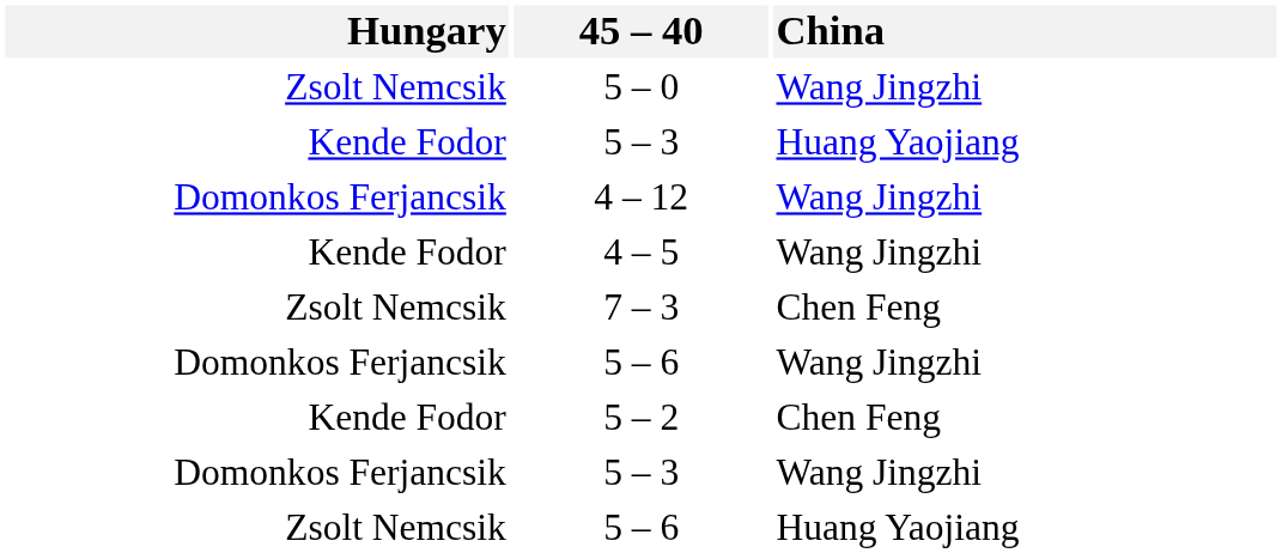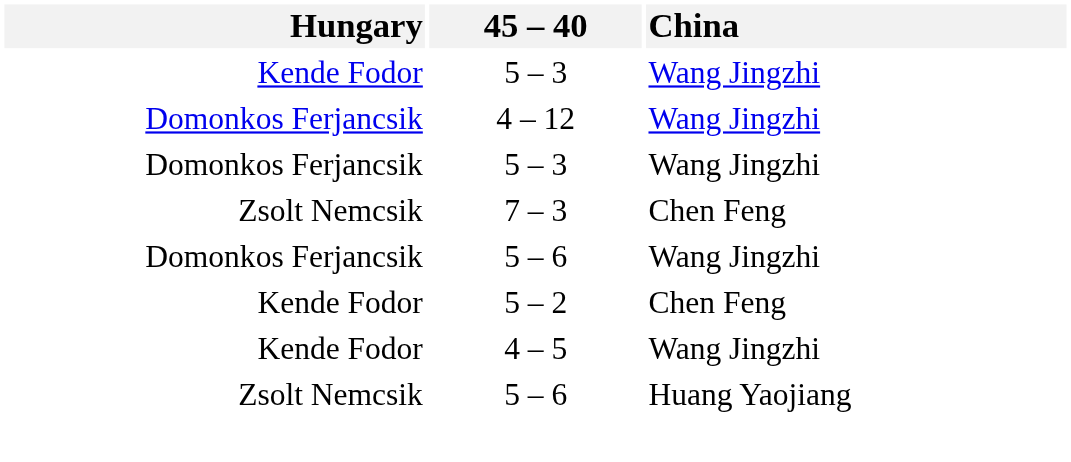- row: Zsolt Nemcsik | 5 – 0 | Wang Jingzhi
Kende Fodor / 5 – 3 | China: Huang Yaojiang -> Wang Jingzhi
rows swapped: 4 – 5 <-> Domonkos Ferjancsik / 5 – 3
